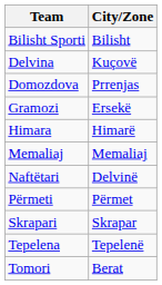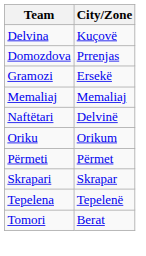- row: Bilisht Sporti | Bilisht
- row: Himara | Himarë
+ row: Oriku | Orikum
